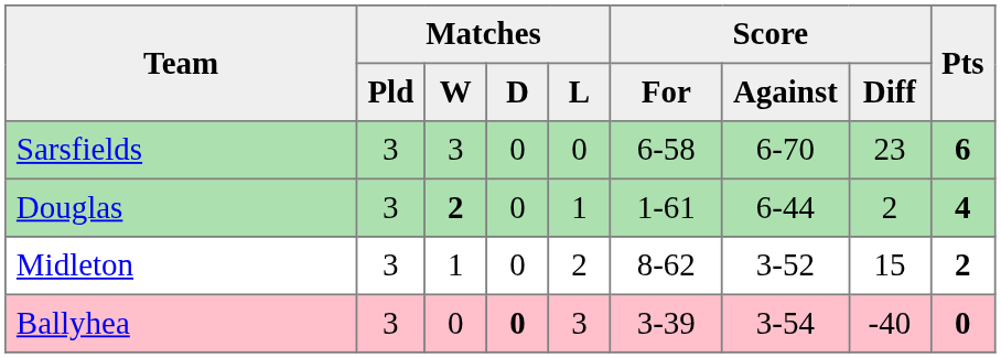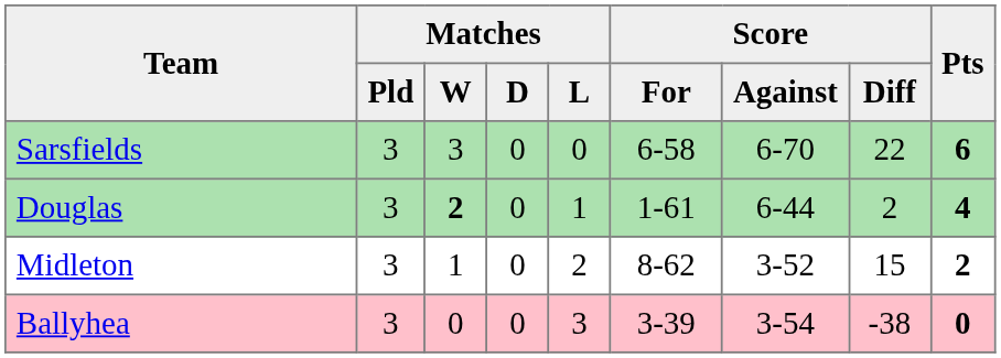Sarsfields | Score / Diff: 23 -> 22
Ballyhea | Matches / D: bold -> normal
Ballyhea | Score / Diff: -40 -> -38
